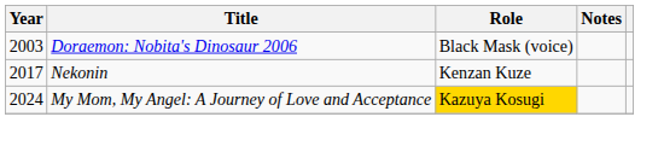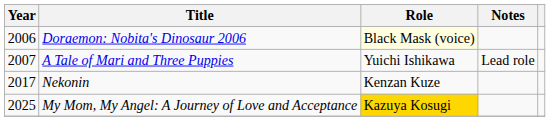Doraemon: Nobita's Dinosaur 2006 | Year: 2003 -> 2006
Doraemon: Nobita's Dinosaur 2006 | Role: no background -> lightyellow background
+ row: 2007 | A Tale of Mari and Three Puppies | Yuichi Ishikawa | Lead role
My Mom, My Angel: A Journey of Love and Acceptance | Year: 2024 -> 2025
